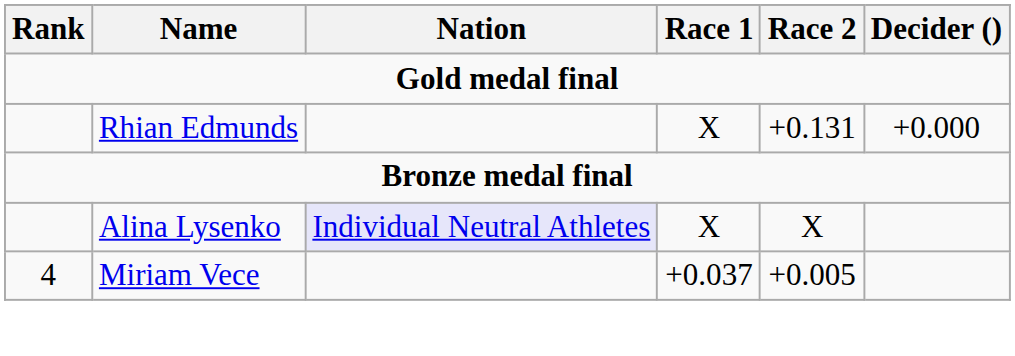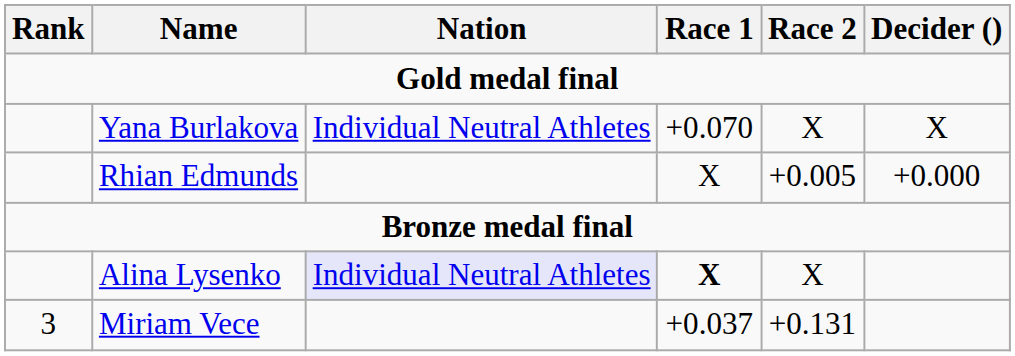+ row: Yana Burlakova | Individual Neutral Athletes | +0.070 | X | X
Rhian Edmunds | Race 2: +0.131 -> +0.005
Alina Lysenko | Race 1: normal -> bold
Miriam Vece | Rank: 4 -> 3
Miriam Vece | Race 2: +0.005 -> +0.131
